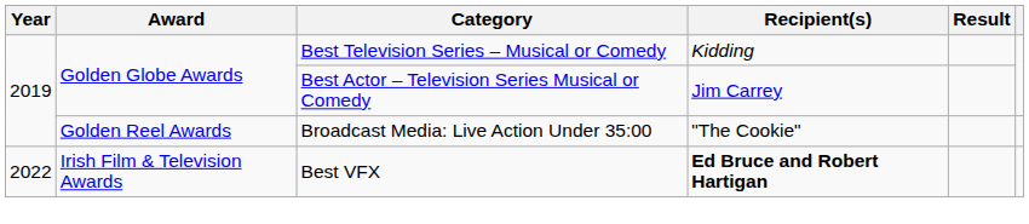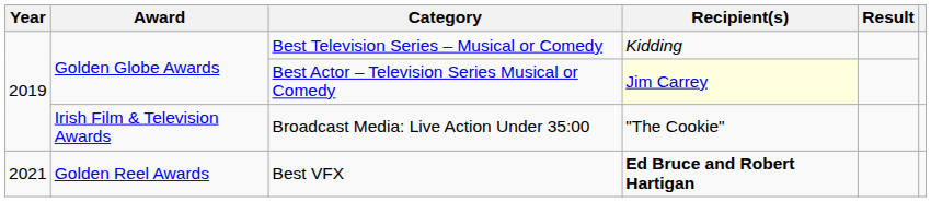Best Actor – Television Series Musical or Comedy | Recipient(s): no background -> lightyellow background
Broadcast Media: Live Action Under 35:00 | Award: Golden Reel Awards -> Irish Film & Television Awards
Best VFX | Year: 2022 -> 2021
Best VFX | Award: Irish Film & Television Awards -> Golden Reel Awards
